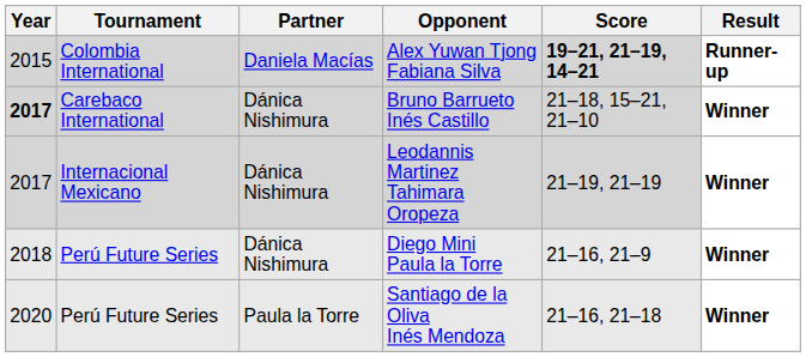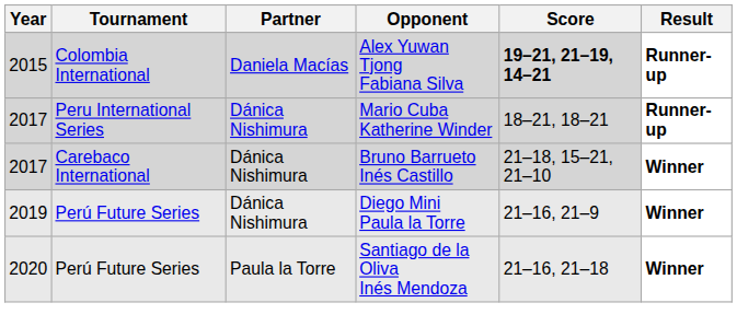+ row: 2017 | Peru International Series | Dánica Nishimura | Mario Cuba Katherine Winder | 18–21, 18–21 | Runner-up
Bruno Barrueto Inés Castillo | Year: bold -> normal
- row: 2017 | Internacional Mexicano | Dánica Nishimura | Leodannis Martinez Tahimara Oropeza | 21–19, 21–19 | Winner
Diego Mini Paula la Torre | Year: 2018 -> 2019
